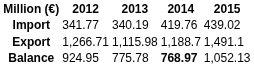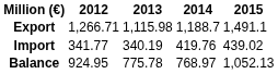rows swapped: Export <-> Import
Balance | 2014: bold -> normal
